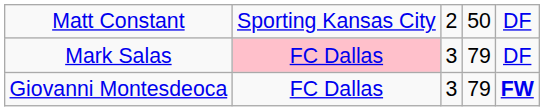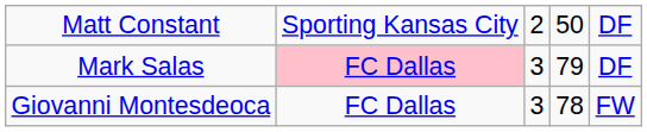Giovanni Montesdeoca | column 4: 79 -> 78
Giovanni Montesdeoca | column 5: bold -> normal
